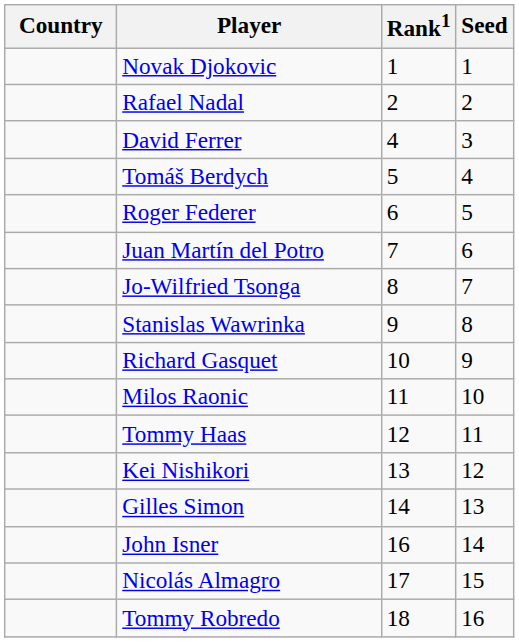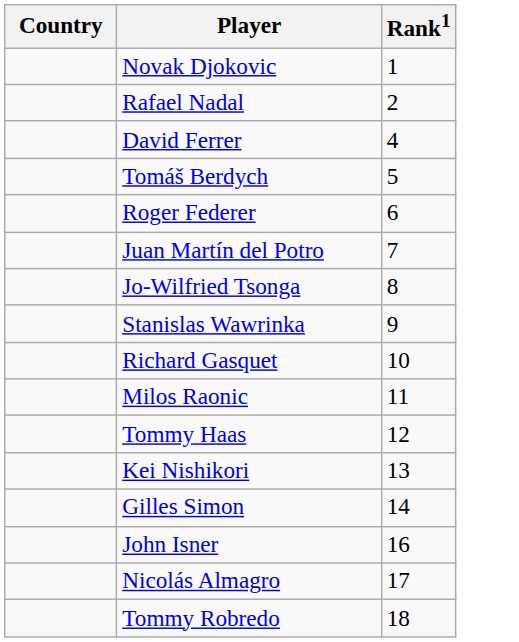- column: Seed | 1 | 2 | 3 | 4 | 5 | 6 | 7 | 8 | 9 | 10 | 11 | 12 | 13 | 14 | 15 | 16
